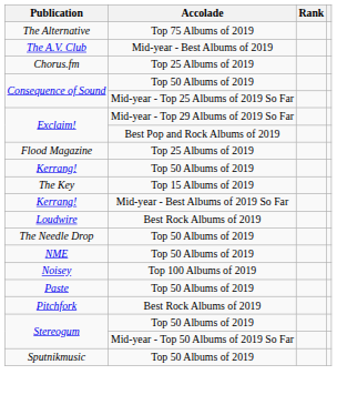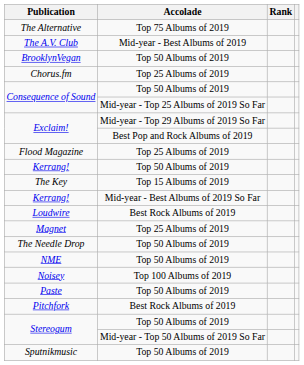+ row: BrooklynVegan | Top 50 Albums of 2019
+ row: Magnet | Top 25 Albums of 2019
